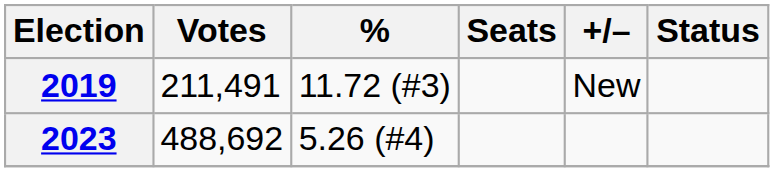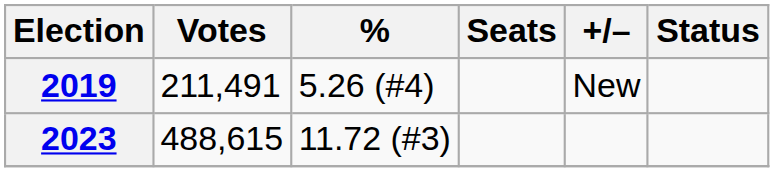2019 | %: 11.72 (#3) -> 5.26 (#4)
2023 | Votes: 488,692 -> 488,615
2023 | %: 5.26 (#4) -> 11.72 (#3)
